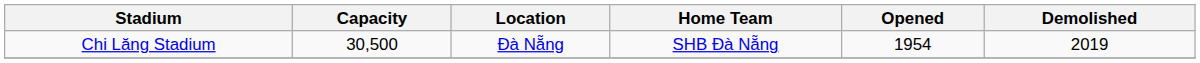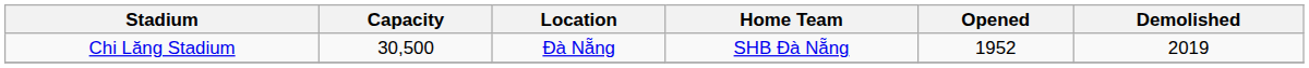Chi Lăng Stadium | Opened: 1954 -> 1952
